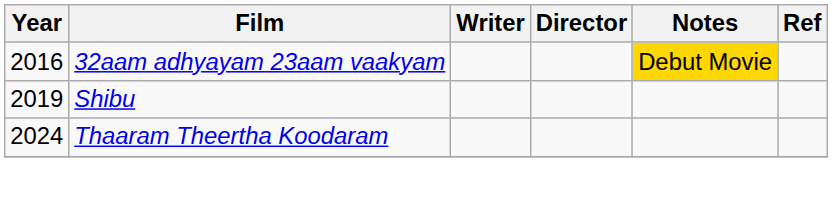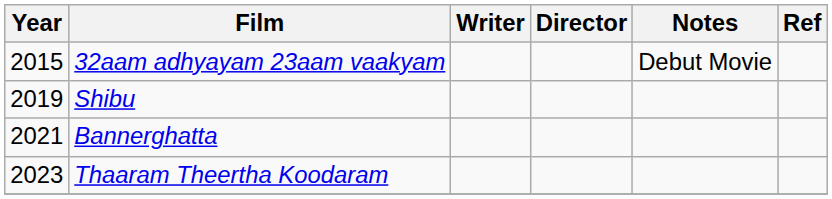32aam adhyayam 23aam vaakyam | Year: 2016 -> 2015
32aam adhyayam 23aam vaakyam | Notes: gold background -> no background
+ row: 2021 | Bannerghatta
Thaaram Theertha Koodaram | Year: 2024 -> 2023
